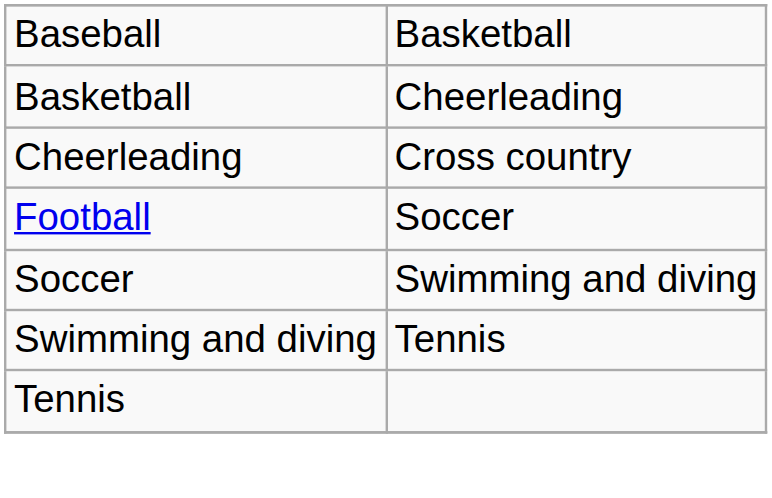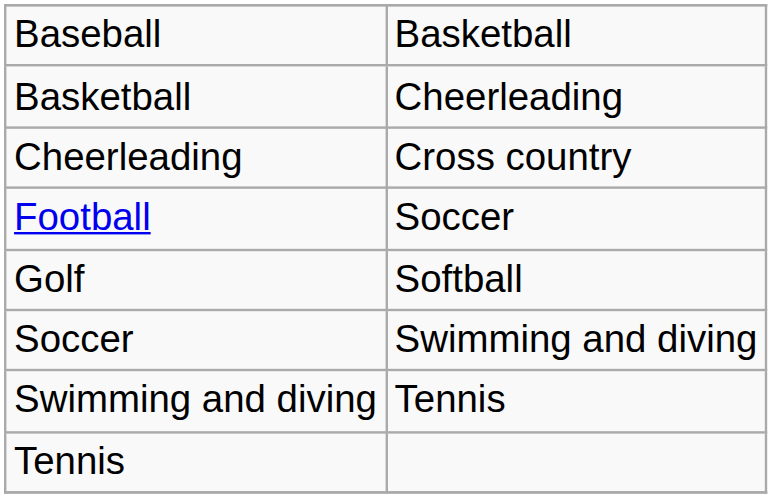+ row: Golf | Softball
